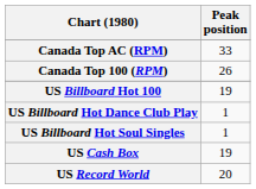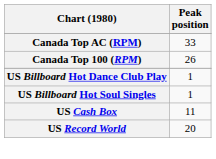- row: US Billboard Hot 100 | 19
US Cash Box | Peak position: 19 -> 11
